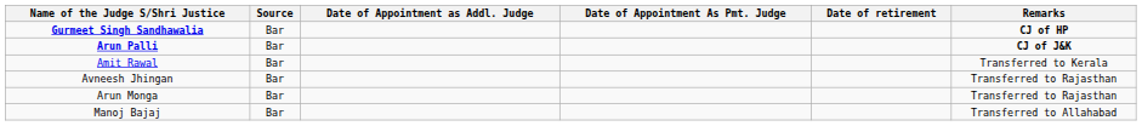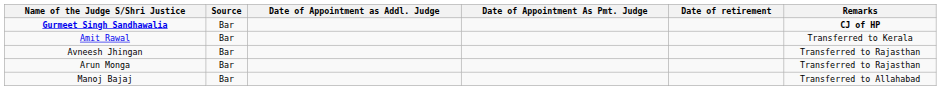- row: Arun Palli | Bar | CJ of J&K
